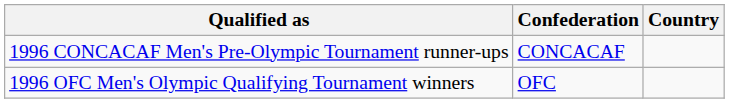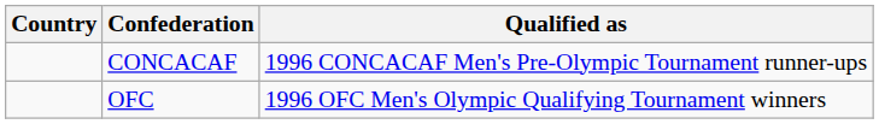columns swapped: Country <-> Qualified as
